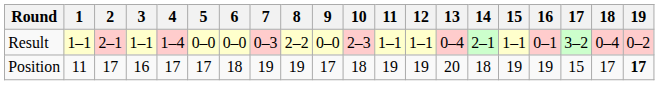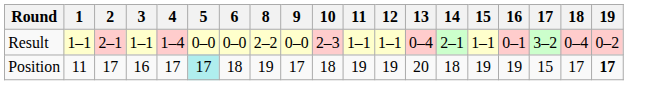- column: 7 | 0–3 | 19
Position | 5: no background -> paleturquoise background
